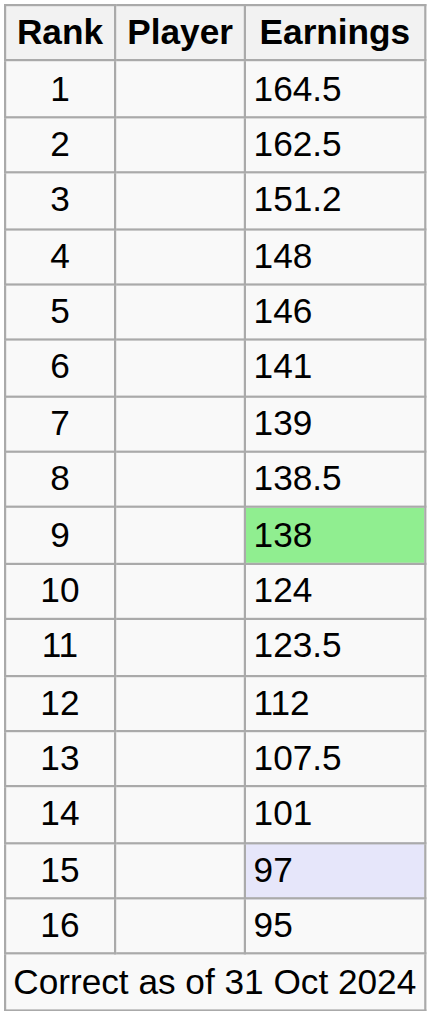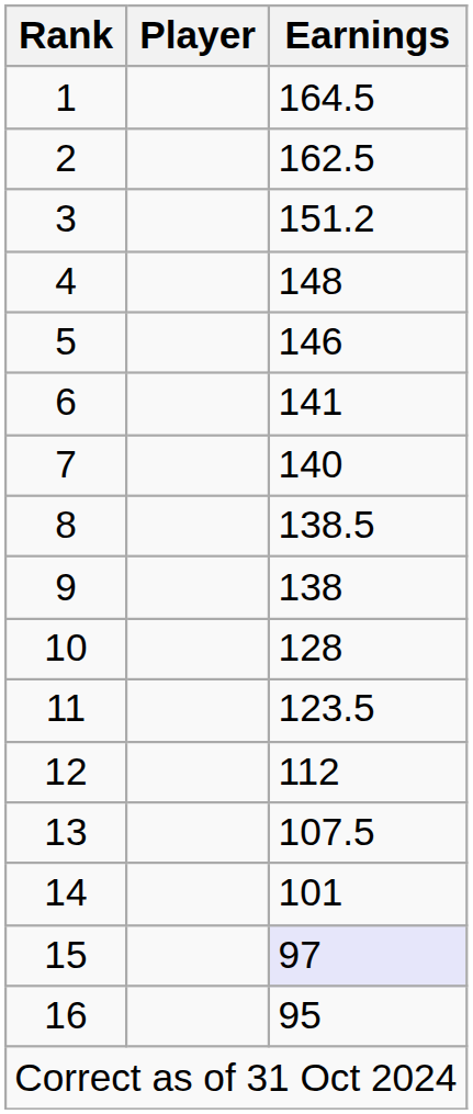7 | Earnings: 139 -> 140
9 | Earnings: lightgreen background -> no background
10 | Earnings: 124 -> 128
